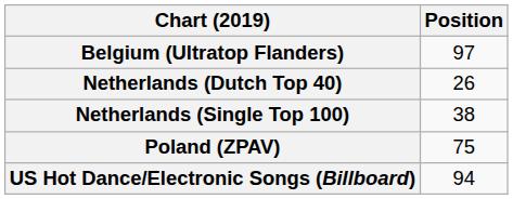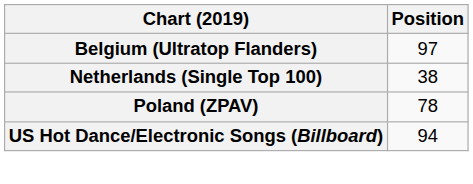- row: Netherlands (Dutch Top 40) | 26
Poland (ZPAV) | Position: 75 -> 78
